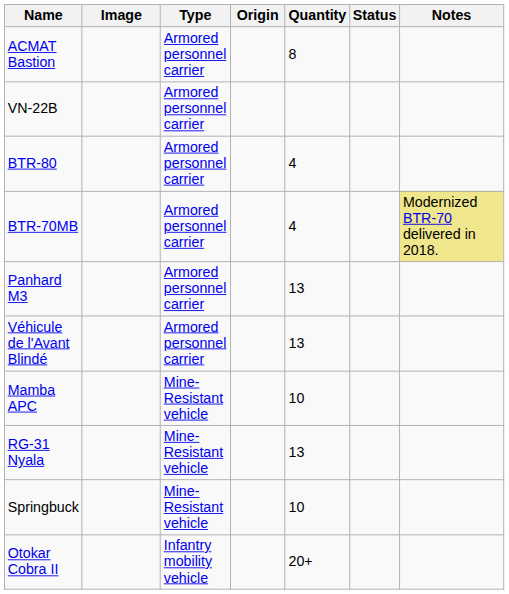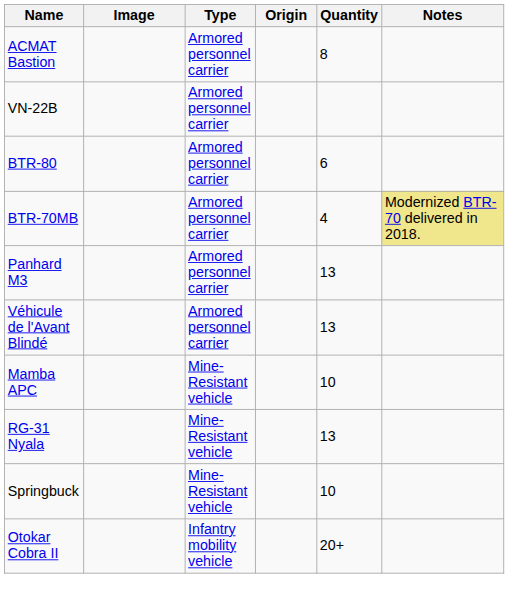- column: Status
BTR-80 | Quantity: 4 -> 6
